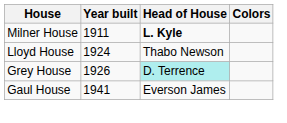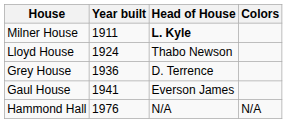Grey House | Year built: 1926 -> 1936
Grey House | Head of House: paleturquoise background -> no background
+ row: Hammond Hall | 1976 | N/A | N/A
